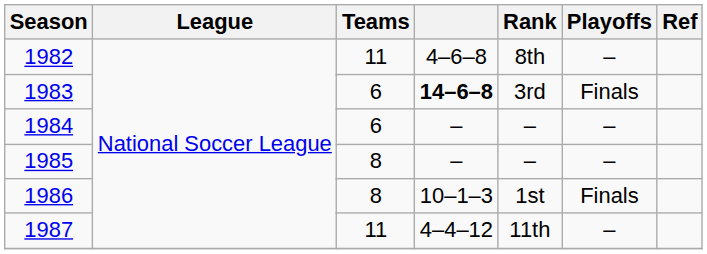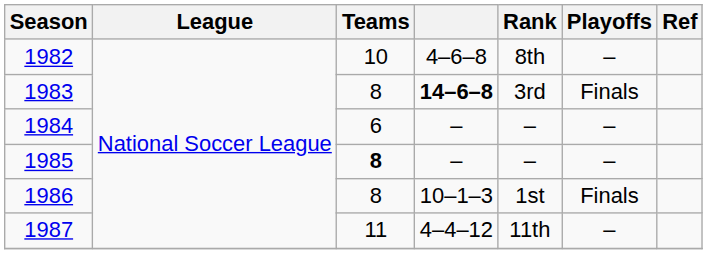1982 | Teams: 11 -> 10
1983 | Teams: 6 -> 8
1985 | Teams: normal -> bold
